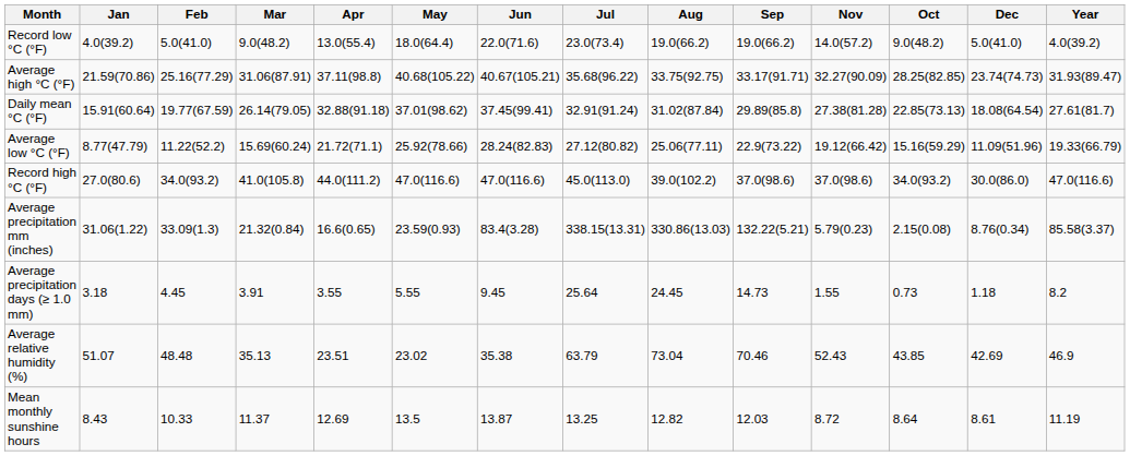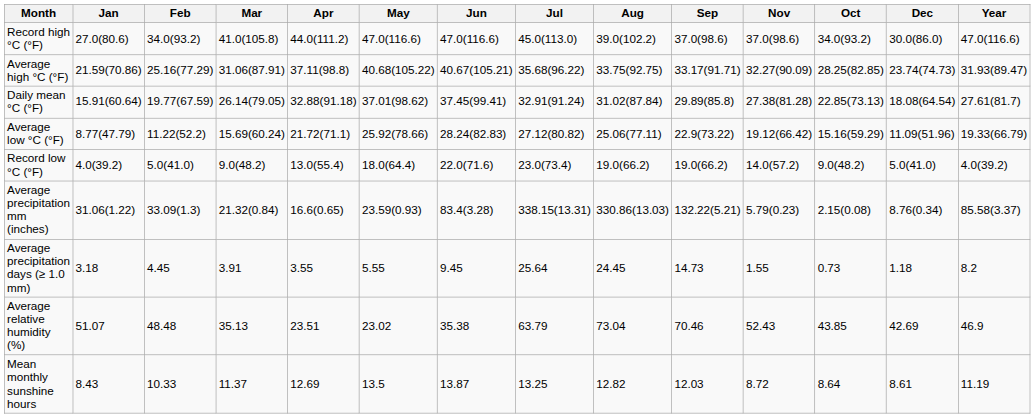rows swapped: Record high °C (°F) <-> Record low °C (°F)
